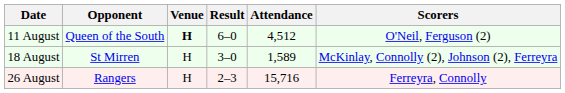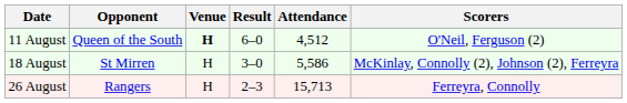18 August | Attendance: 1,589 -> 5,586
26 August | Attendance: 15,716 -> 15,713
